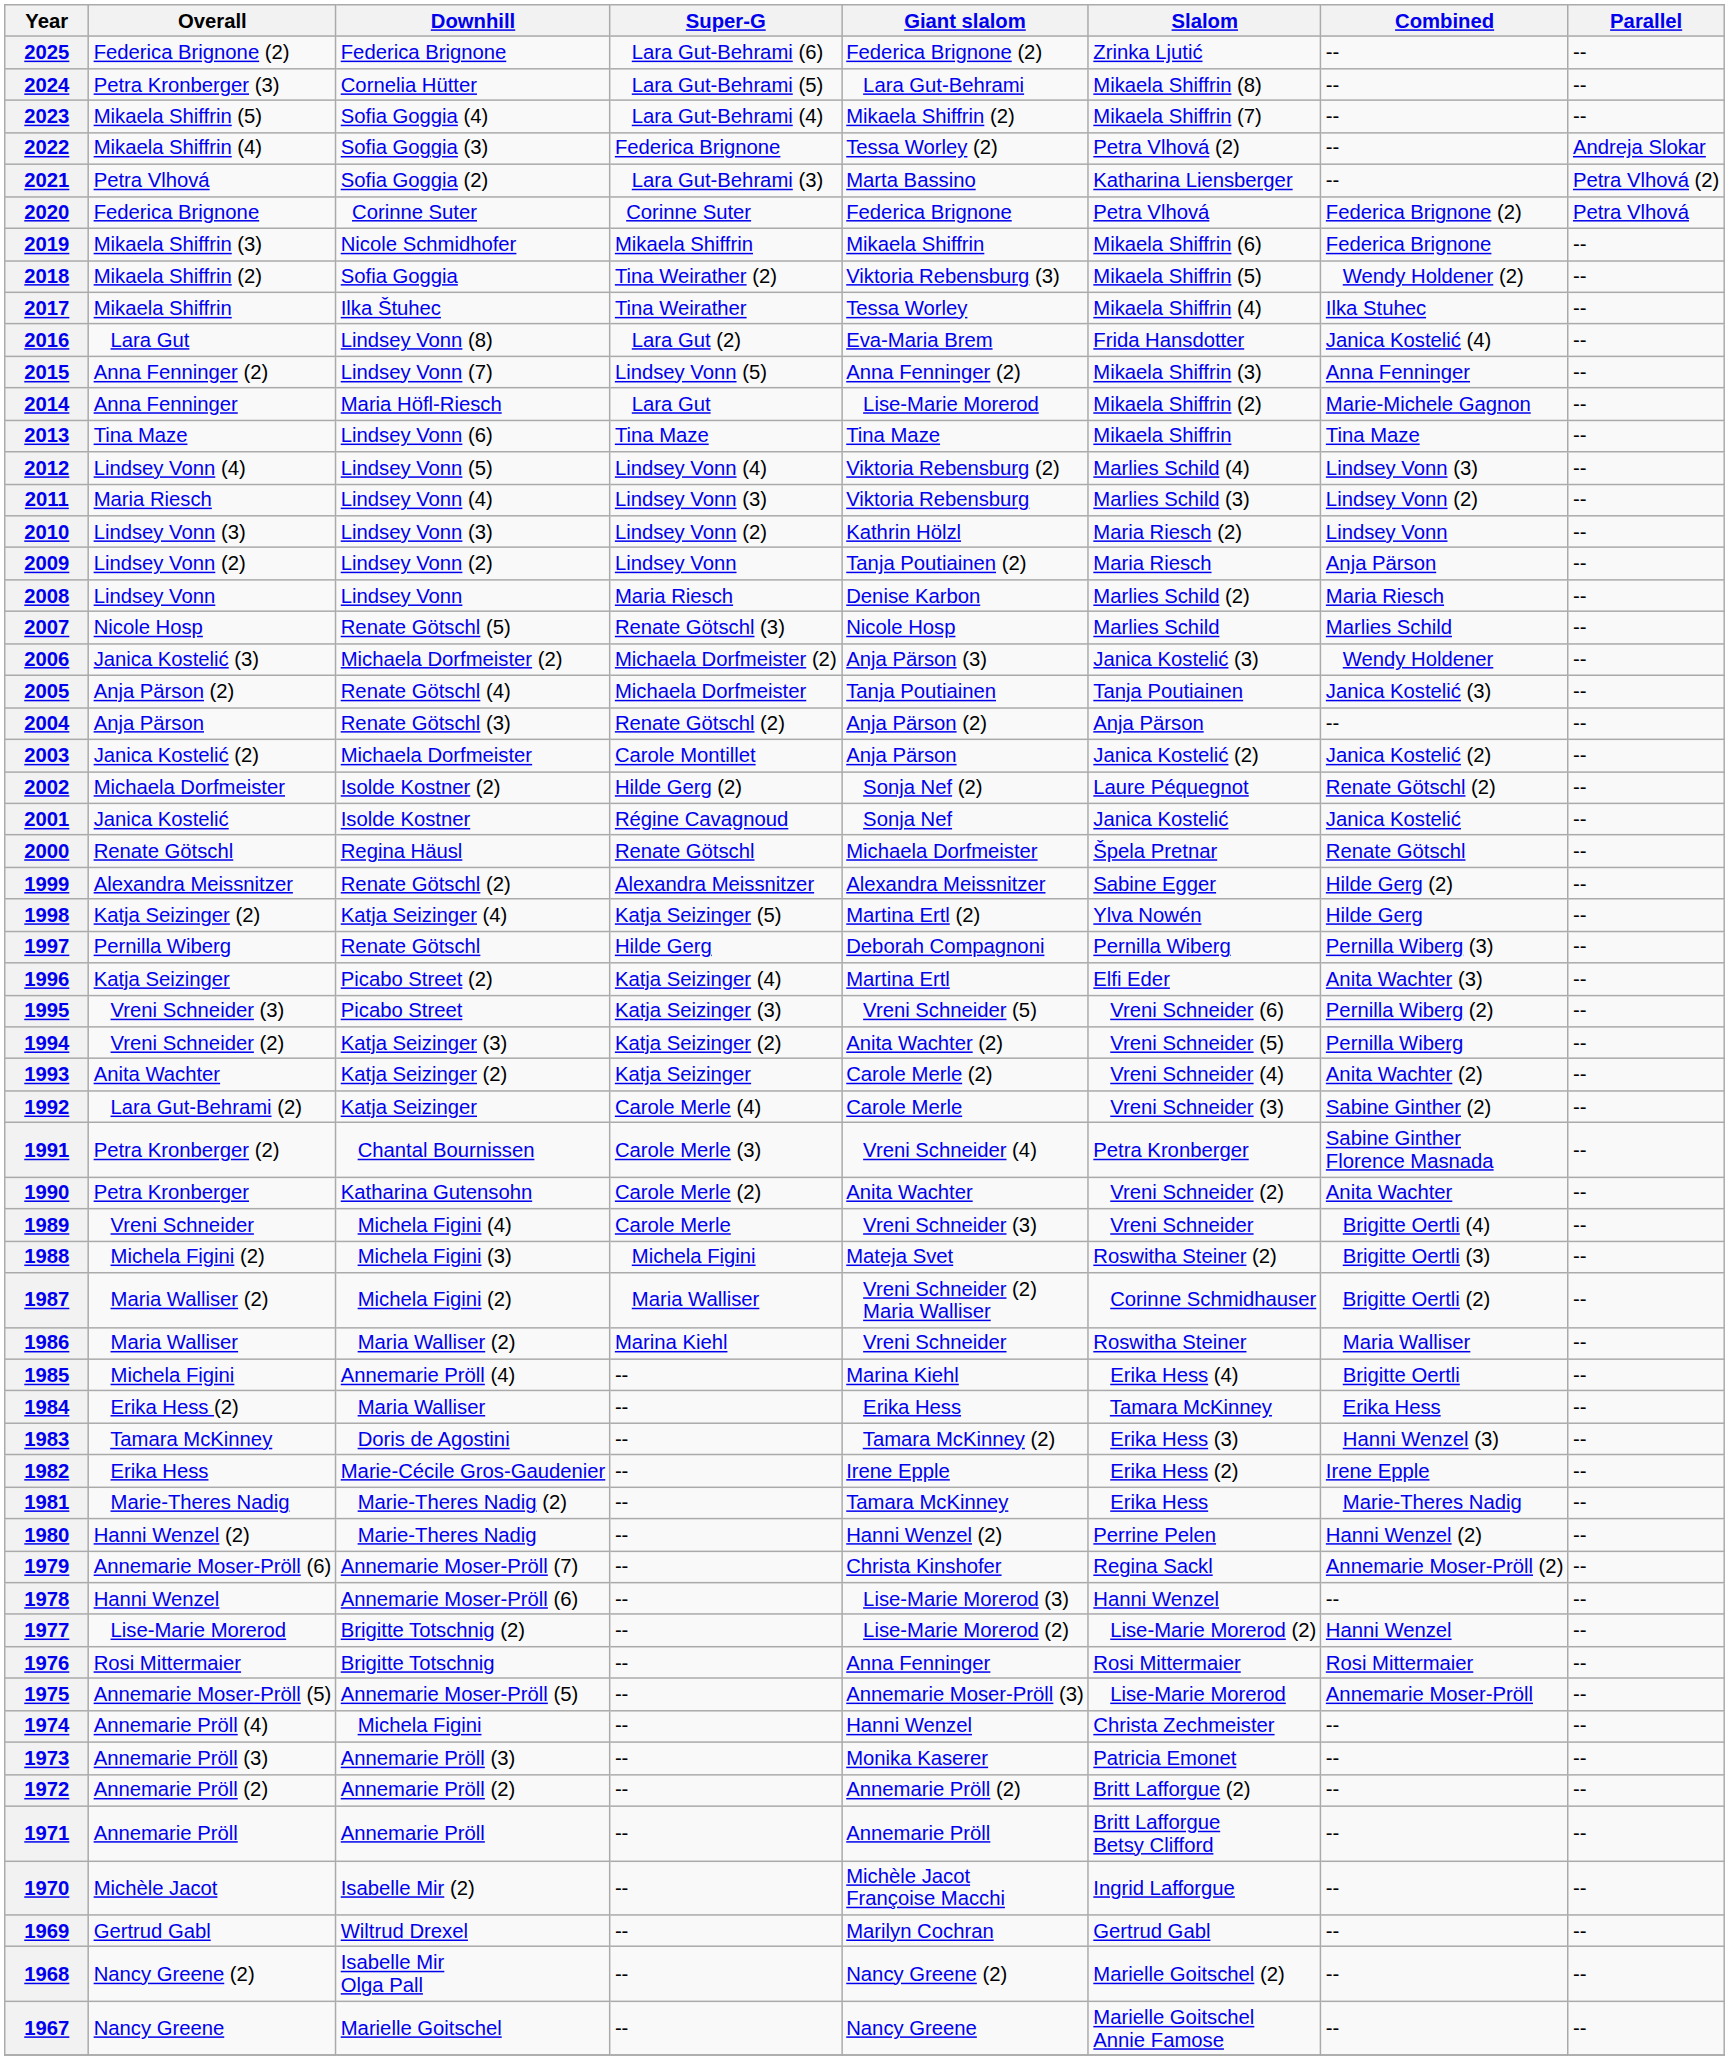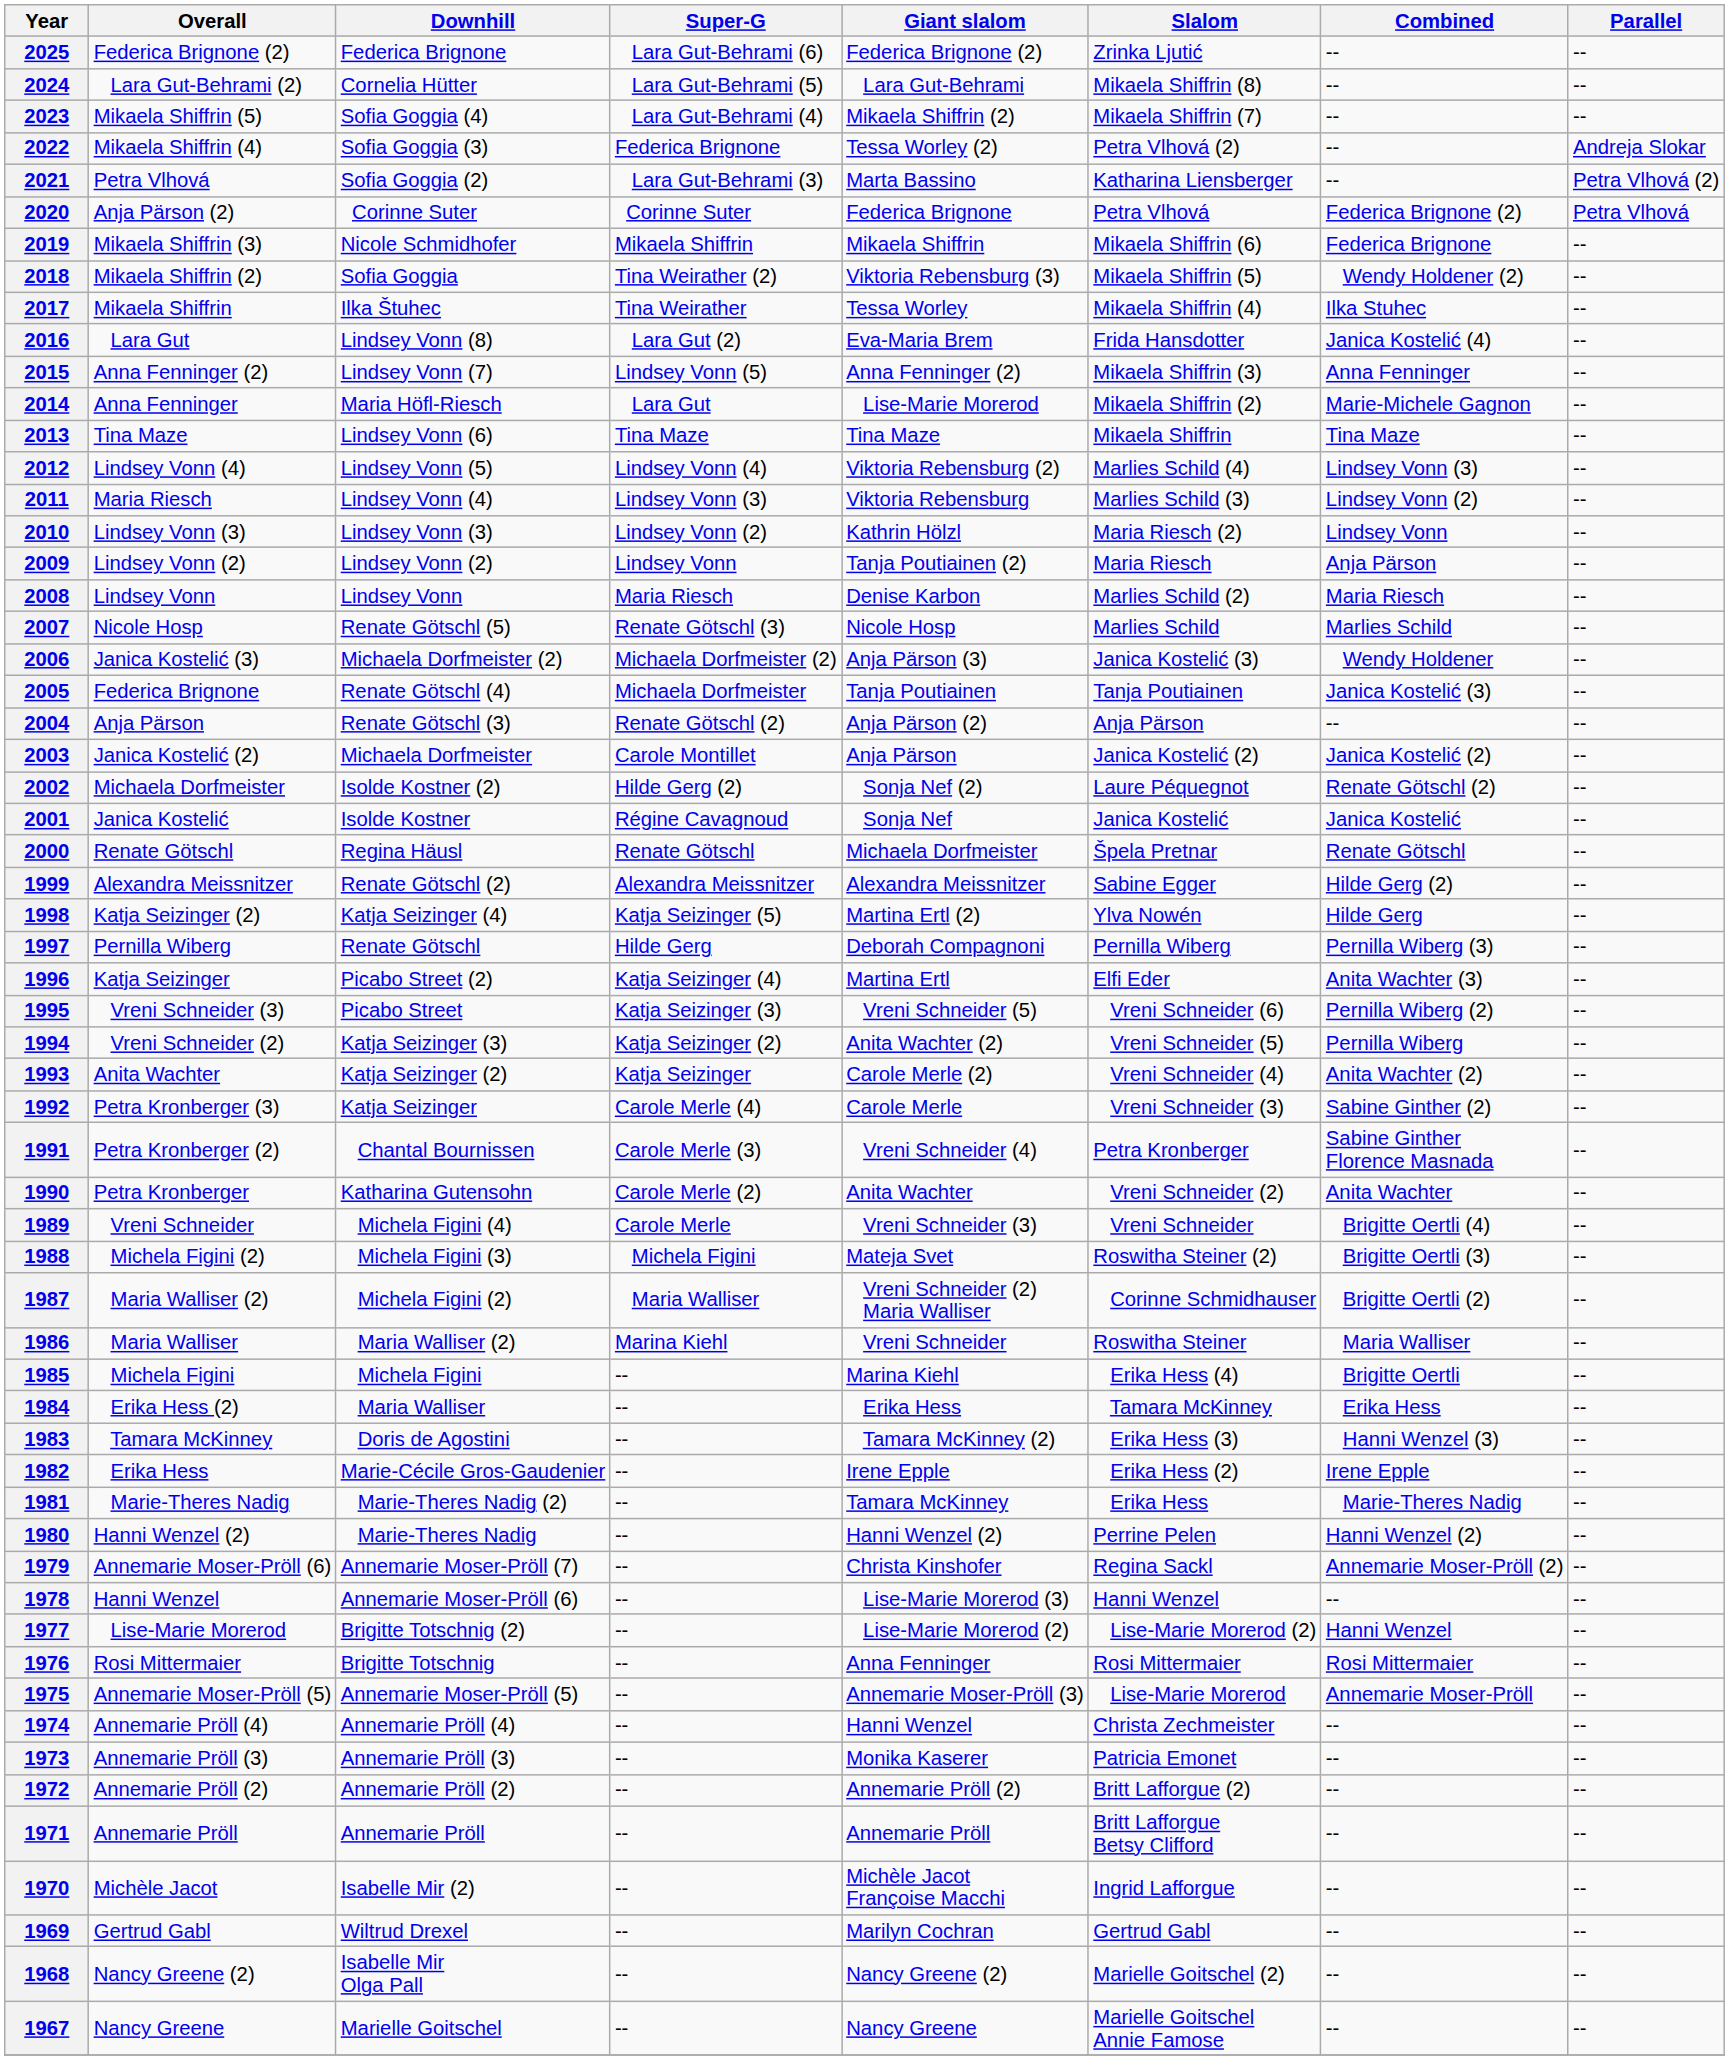2024 | Overall: Petra Kronberger (3) -> Lara Gut-Behrami (2)
2020 | Overall: Federica Brignone -> Anja Pärson (2)
2005 | Overall: Anja Pärson (2) -> Federica Brignone
1992 | Overall: Lara Gut-Behrami (2) -> Petra Kronberger (3)
1985 | Downhill: Annemarie Pröll (4) -> Michela Figini
1974 | Downhill: Michela Figini -> Annemarie Pröll (4)
